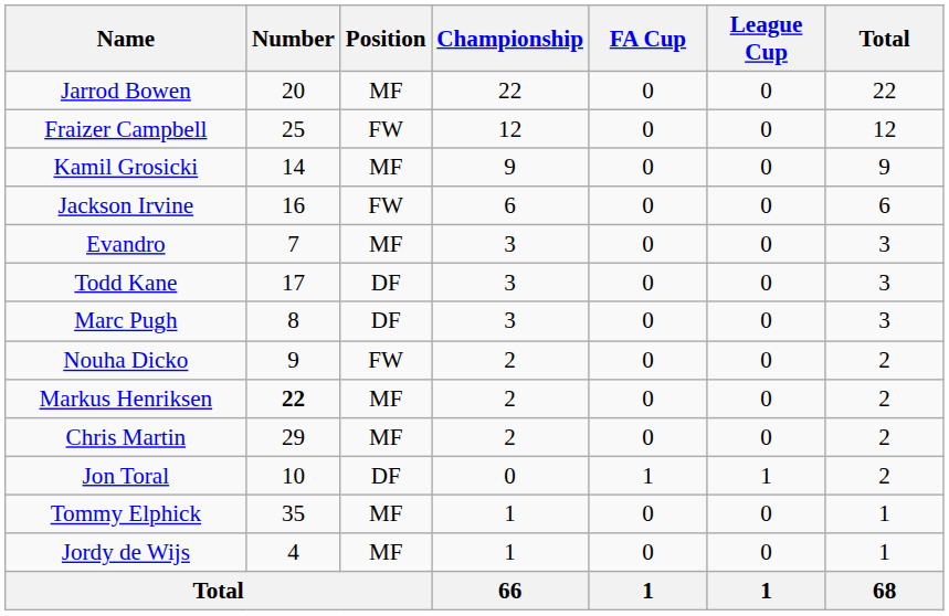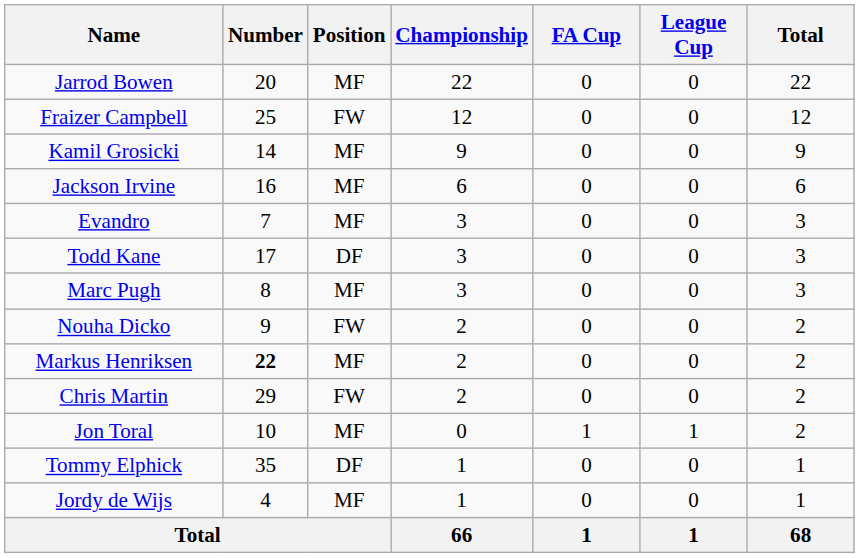Jackson Irvine | Position: FW -> MF
Marc Pugh | Position: DF -> MF
Chris Martin | Position: MF -> FW
Jon Toral | Position: DF -> MF
Tommy Elphick | Position: MF -> DF
